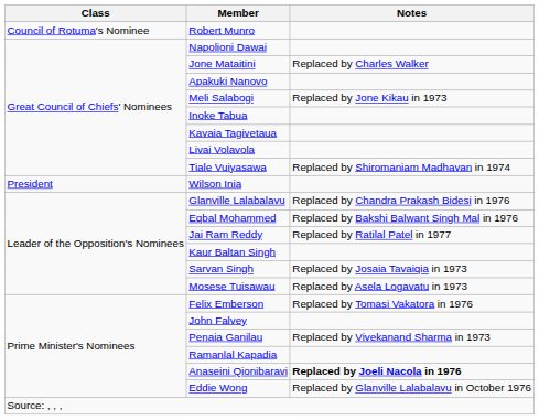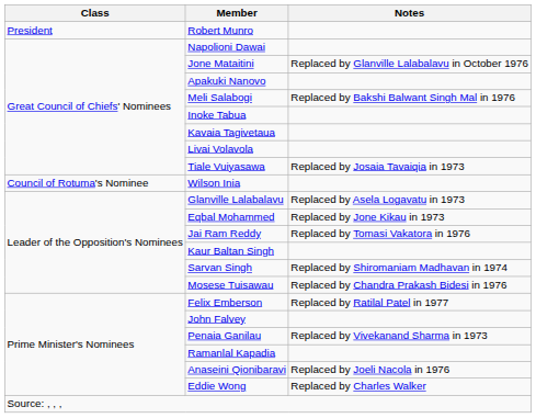Robert Munro | Class: Council of Rotuma's Nominee -> President
Jone Mataitini | Notes: Replaced by Charles Walker -> Replaced by Glanville Lalabalavu in October 1976
Meli Salabogi | Notes: Replaced by Jone Kikau in 1973 -> Replaced by Bakshi Balwant Singh Mal in 1976
Tiale Vuiyasawa | Notes: Replaced by Shiromaniam Madhavan in 1974 -> Replaced by Josaia Tavaiqia in 1973
Wilson Inia | Class: President -> Council of Rotuma's Nominee
Glanville Lalabalavu | Notes: Replaced by Chandra Prakash Bidesi in 1976 -> Replaced by Asela Logavatu in 1973
Eqbal Mohammed | Notes: Replaced by Bakshi Balwant Singh Mal in 1976 -> Replaced by Jone Kikau in 1973
Jai Ram Reddy | Notes: Replaced by Ratilal Patel in 1977 -> Replaced by Tomasi Vakatora in 1976
Sarvan Singh | Notes: Replaced by Josaia Tavaiqia in 1973 -> Replaced by Shiromaniam Madhavan in 1974
Mosese Tuisawau | Notes: Replaced by Asela Logavatu in 1973 -> Replaced by Chandra Prakash Bidesi in 1976
Felix Emberson | Notes: Replaced by Tomasi Vakatora in 1976 -> Replaced by Ratilal Patel in 1977
Anaseini Qionibaravi | Notes: bold -> normal
Eddie Wong | Notes: Replaced by Glanville Lalabalavu in October 1976 -> Replaced by Charles Walker
